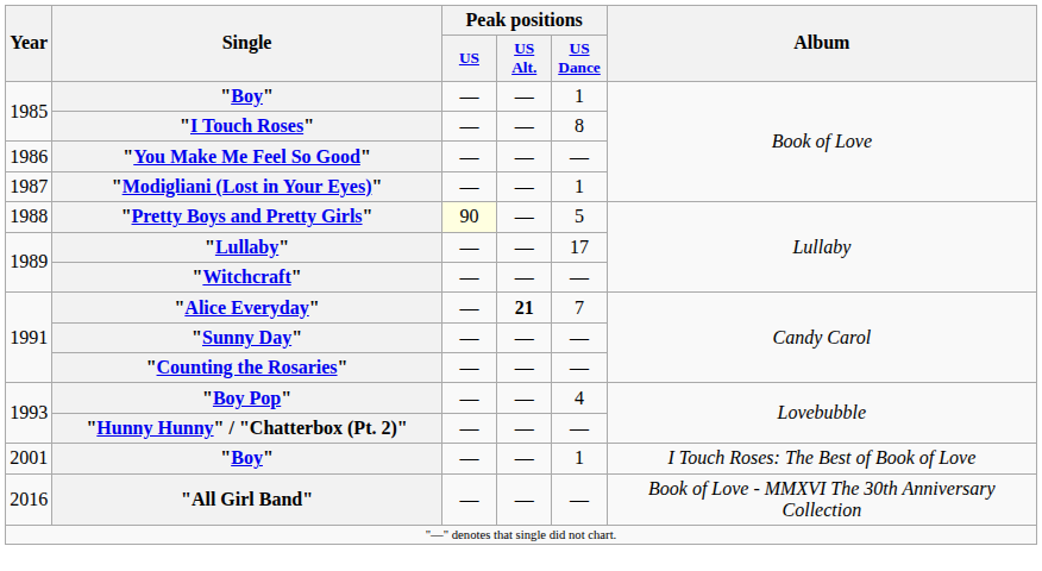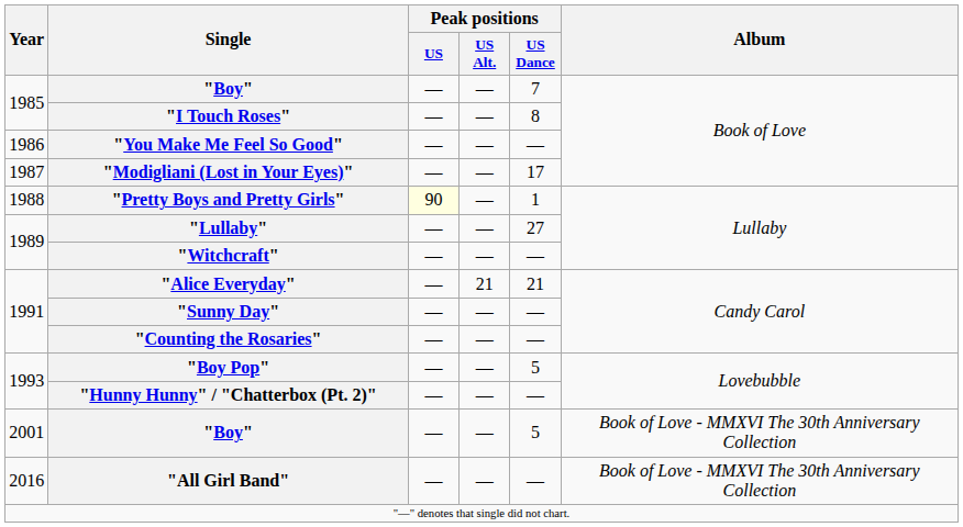1985 / "Boy" | Peak positions / US Dance: 1 -> 7
"Modigliani (Lost in Your Eyes)" | Peak positions / US Dance: 1 -> 17
"Pretty Boys and Pretty Girls" | Peak positions / US Dance: 5 -> 1
"Lullaby" | Peak positions / US Dance: 17 -> 27
"Alice Everyday" | Peak positions / US Alt.: bold -> normal
"Alice Everyday" | Peak positions / US Dance: 7 -> 21
"Boy Pop" | Peak positions / US Dance: 4 -> 5
2001 / "Boy" | Peak positions / US Dance: 1 -> 5
2001 / "Boy" | Album: I Touch Roses: The Best of Book of Love -> Book of Love - MMXVI The 30th Anniversary Collection
